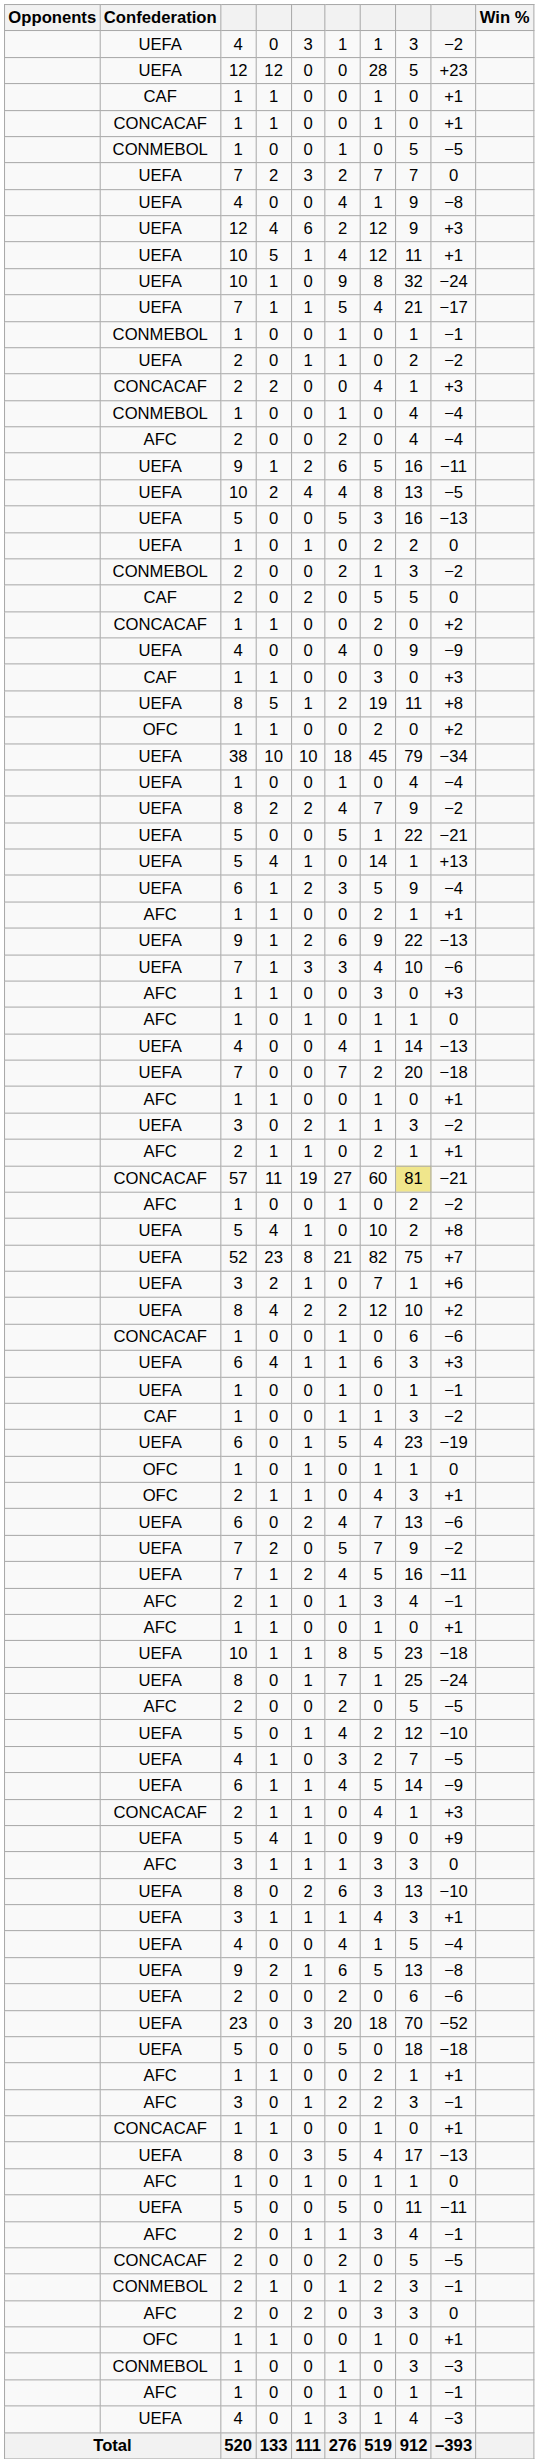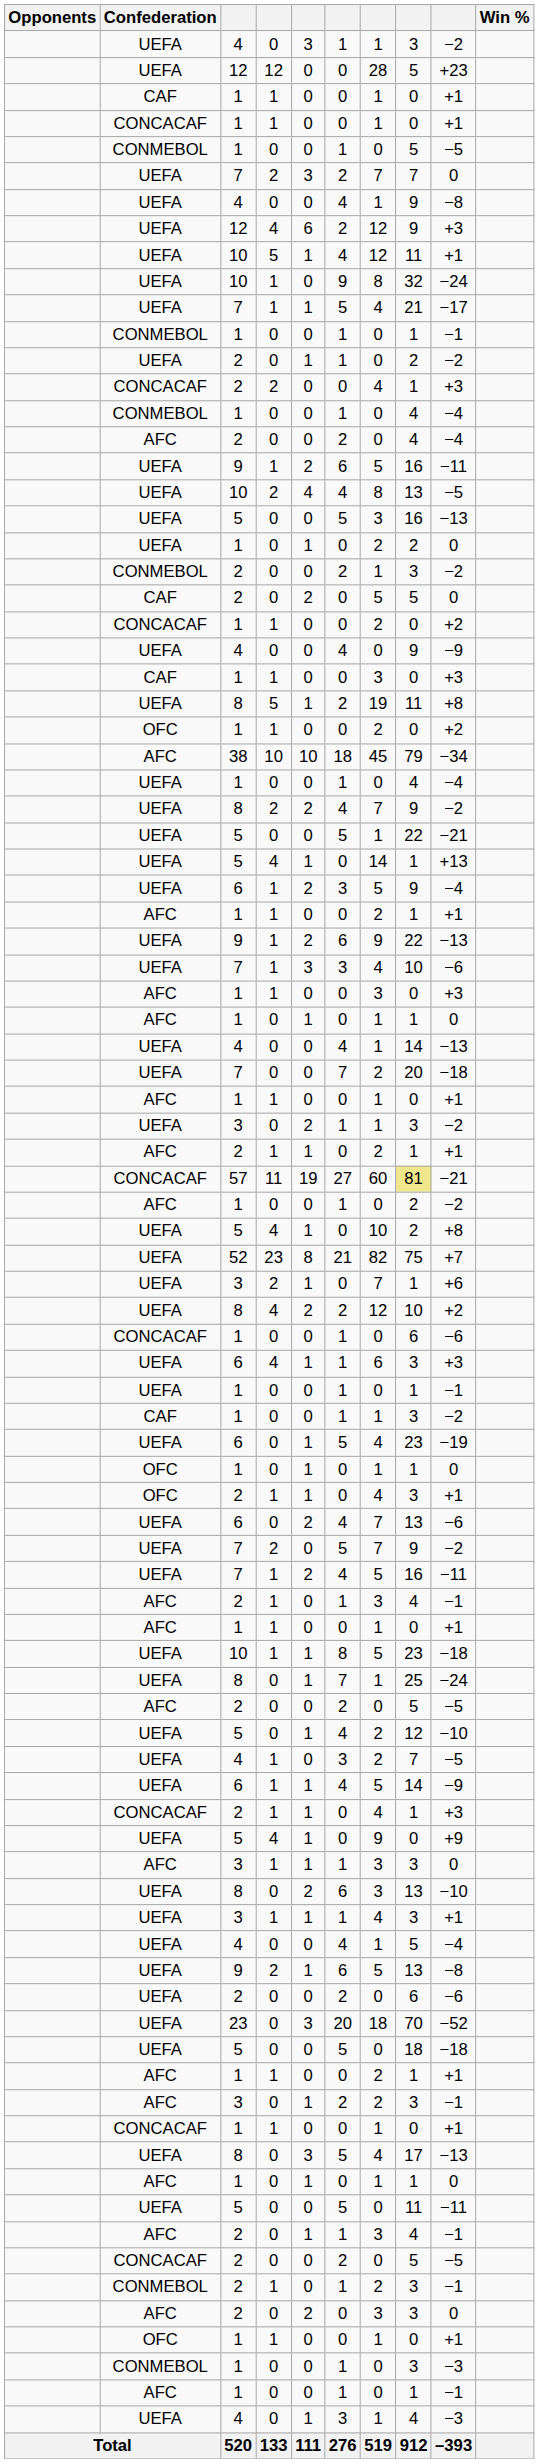38 | Confederation: UEFA -> AFC
